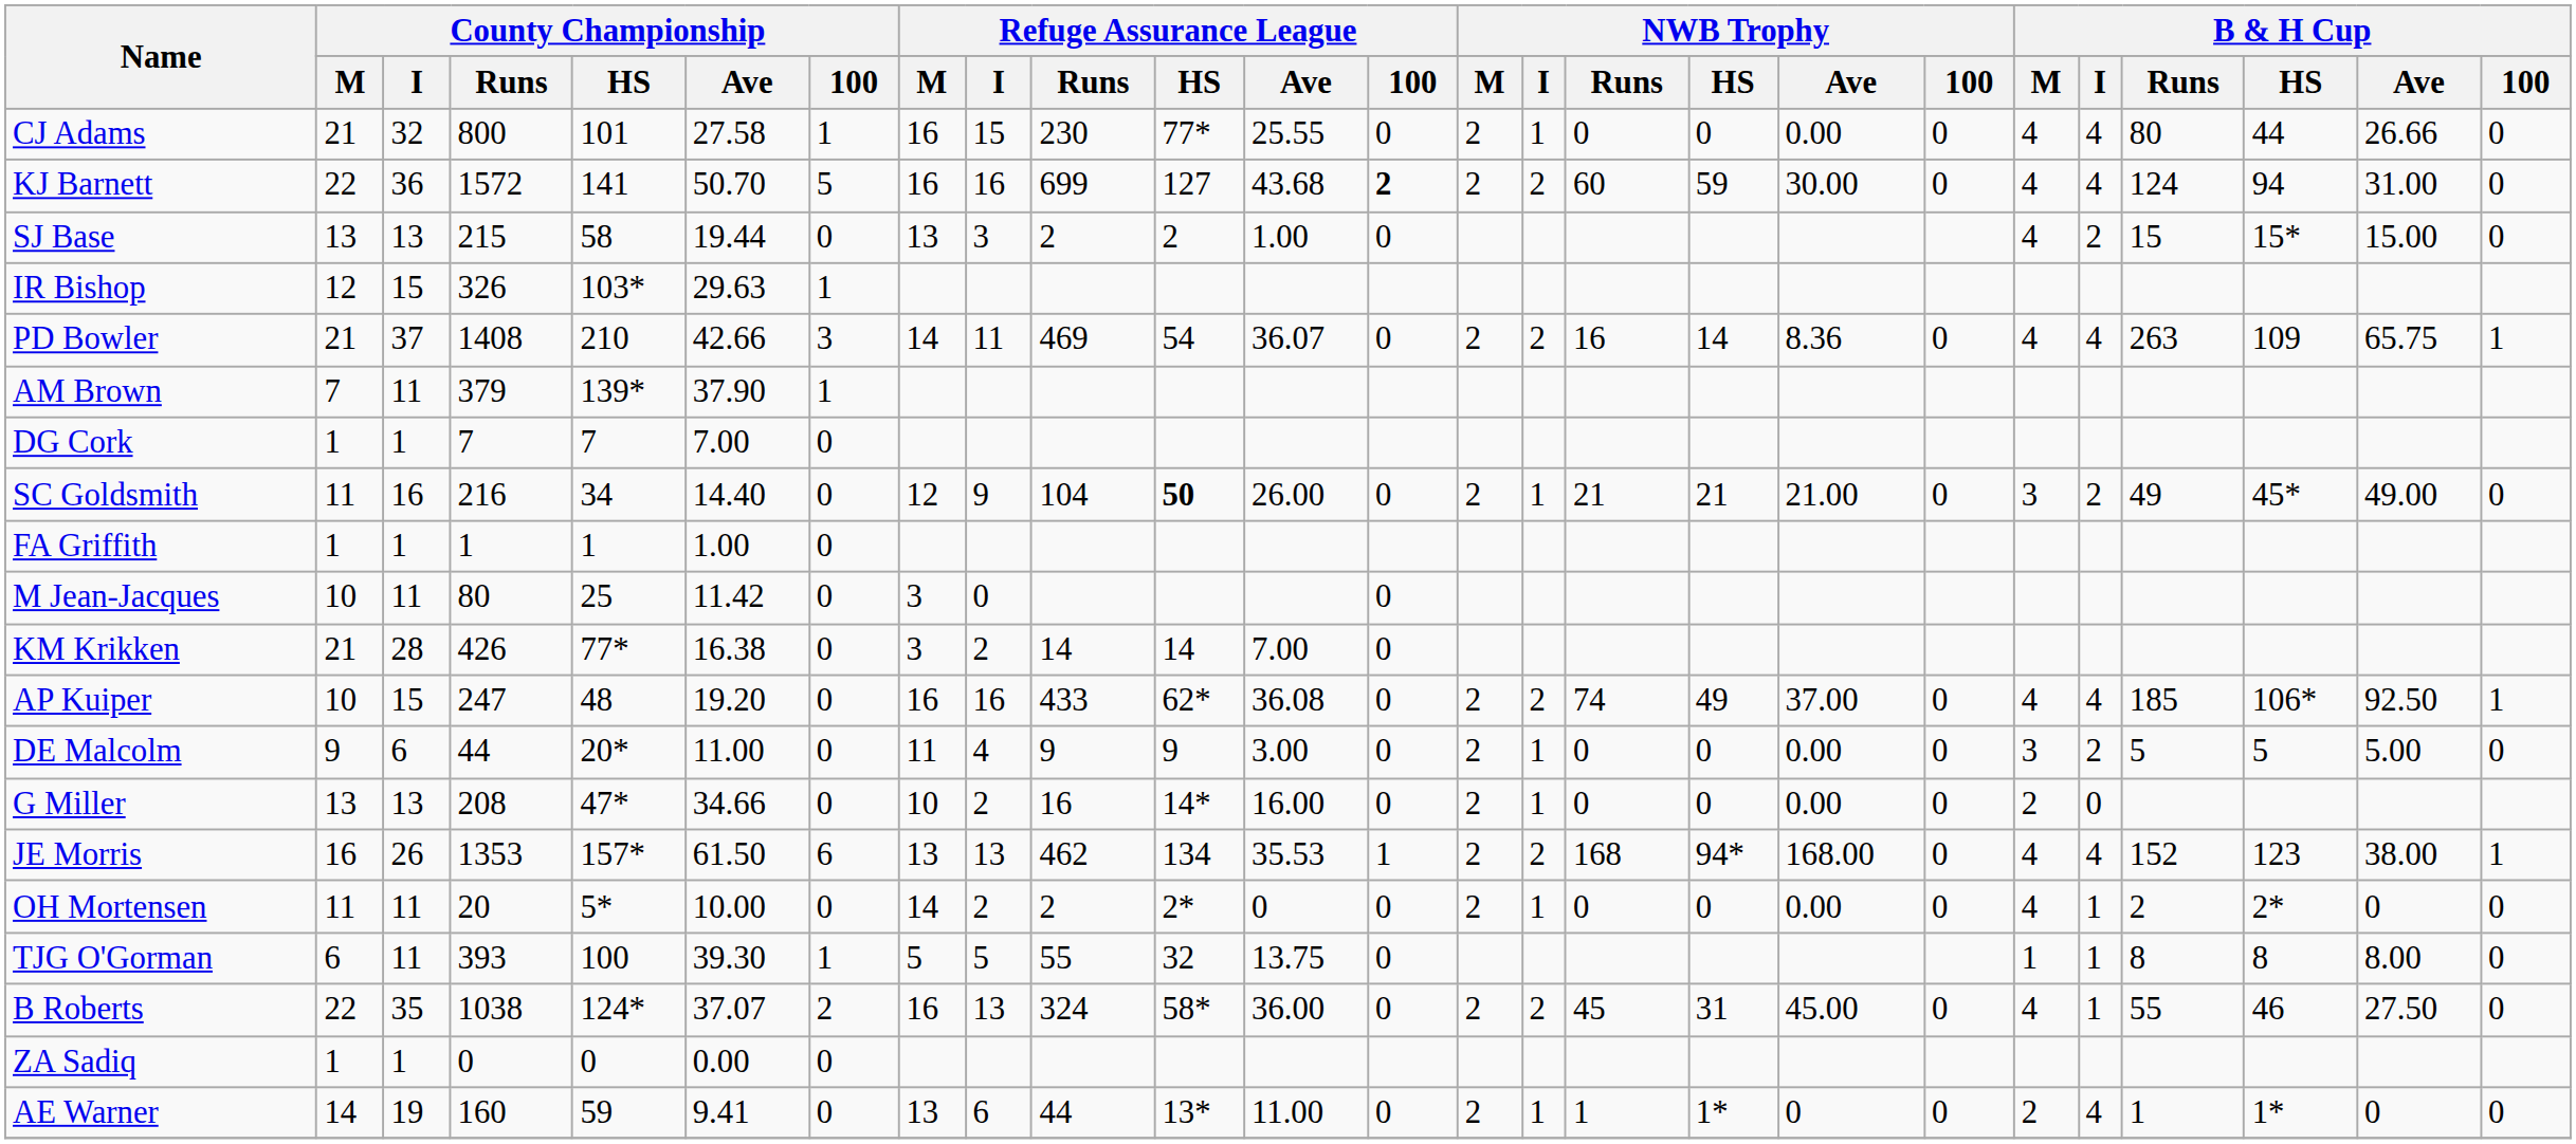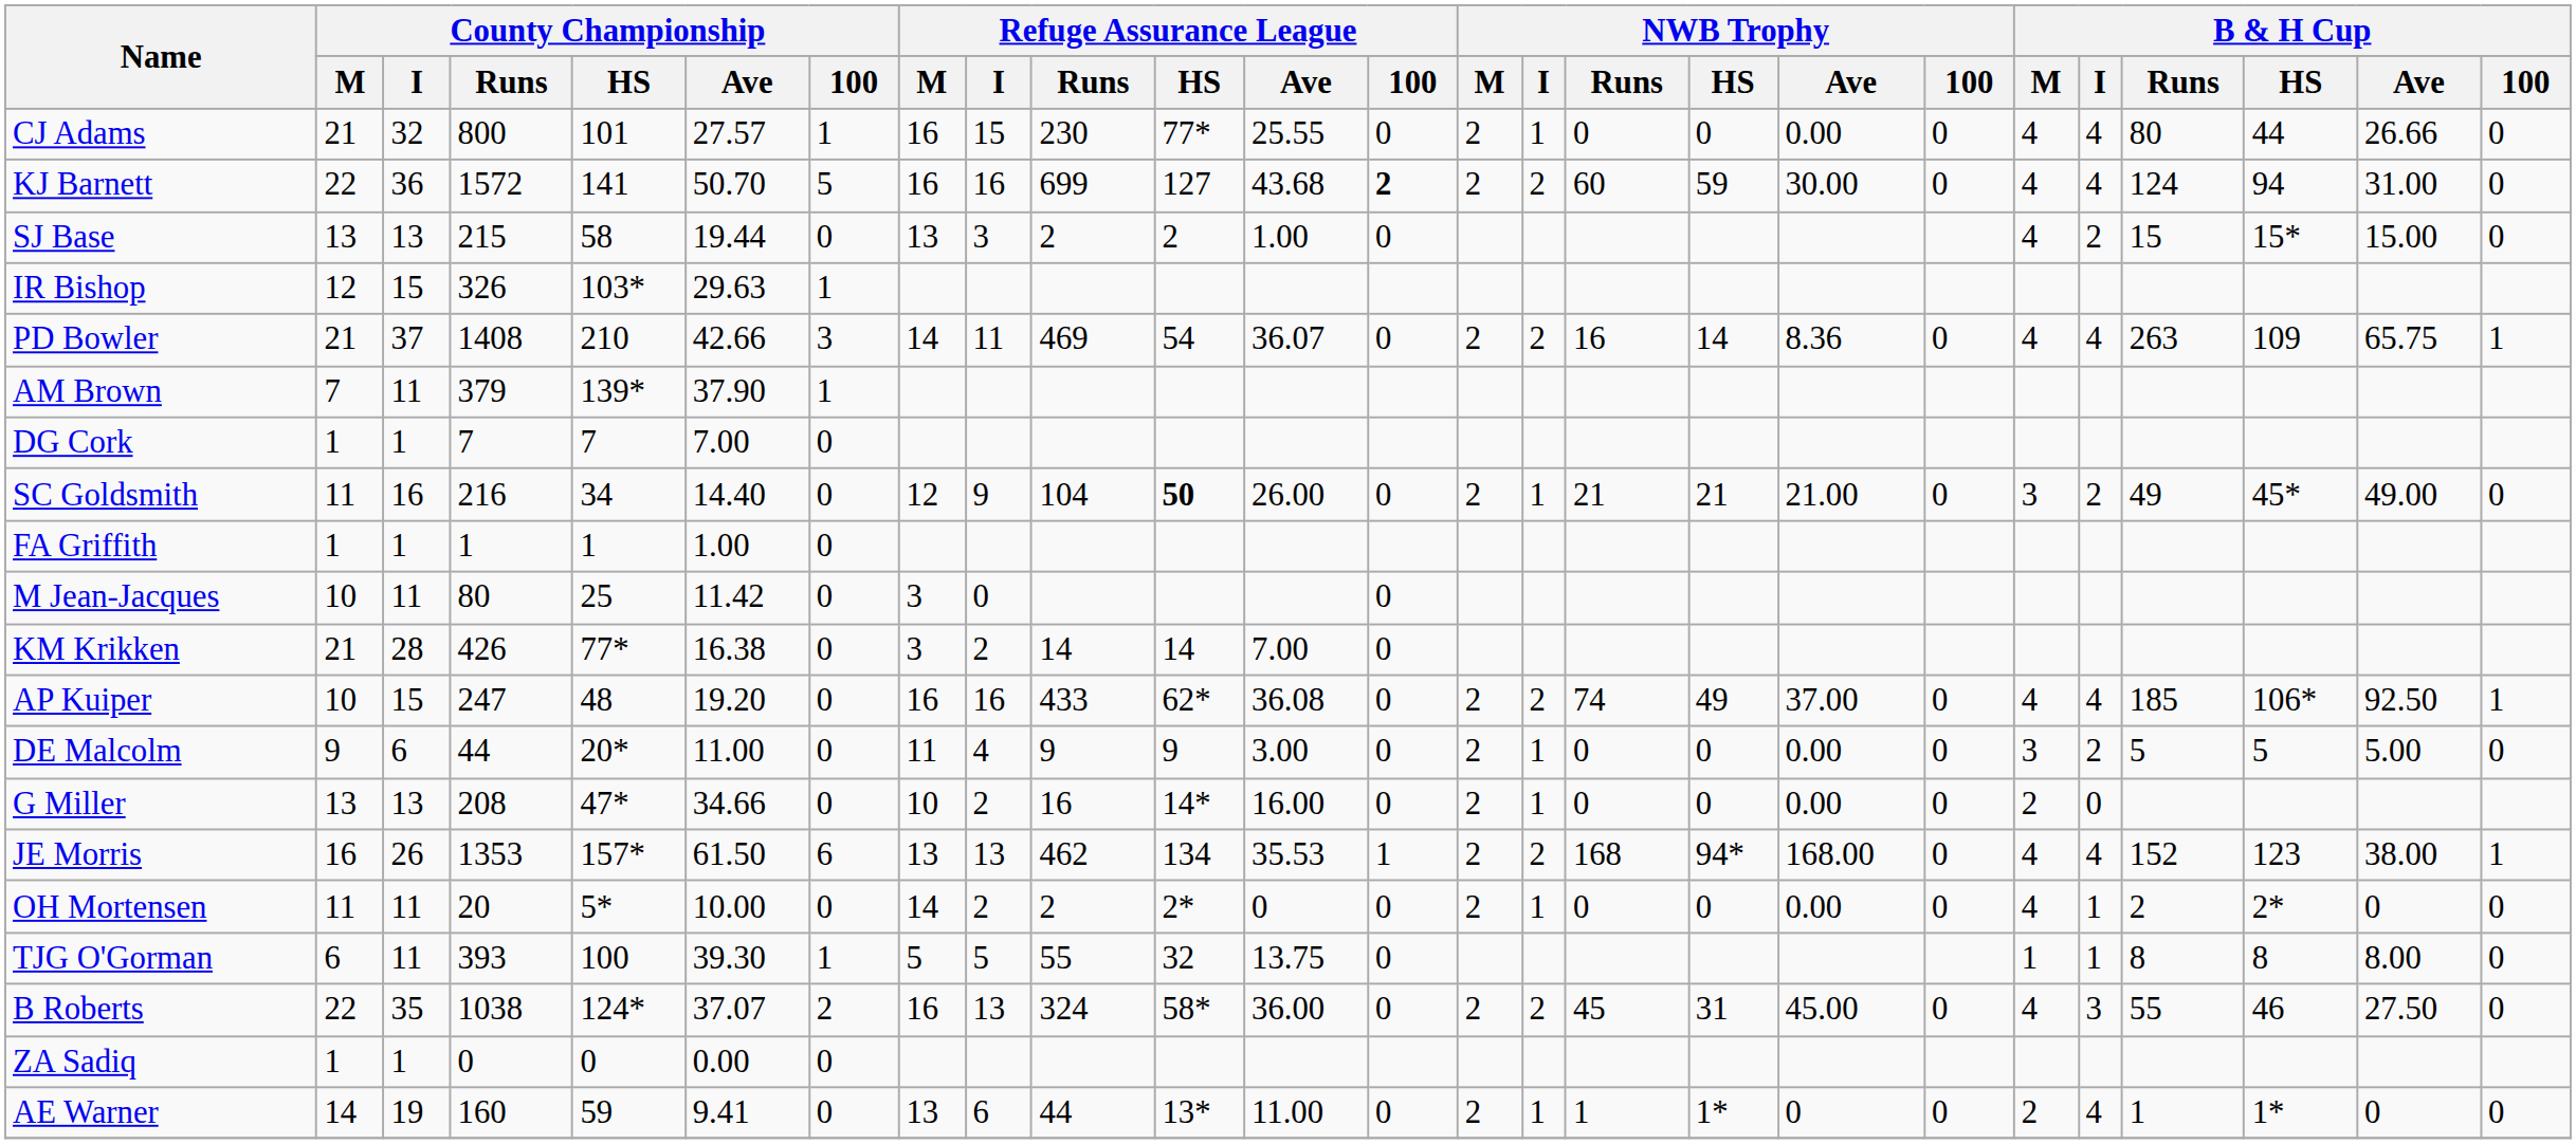CJ Adams | County Championship / Ave: 27.58 -> 27.57
B Roberts | B & H Cup / I: 1 -> 3
